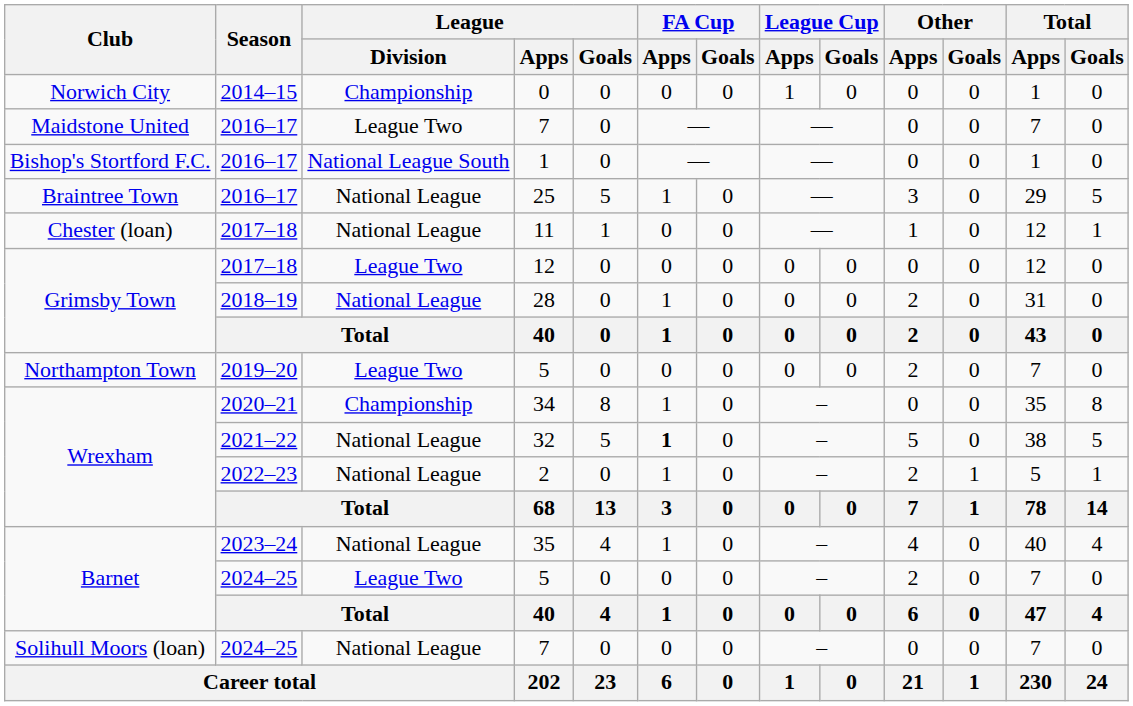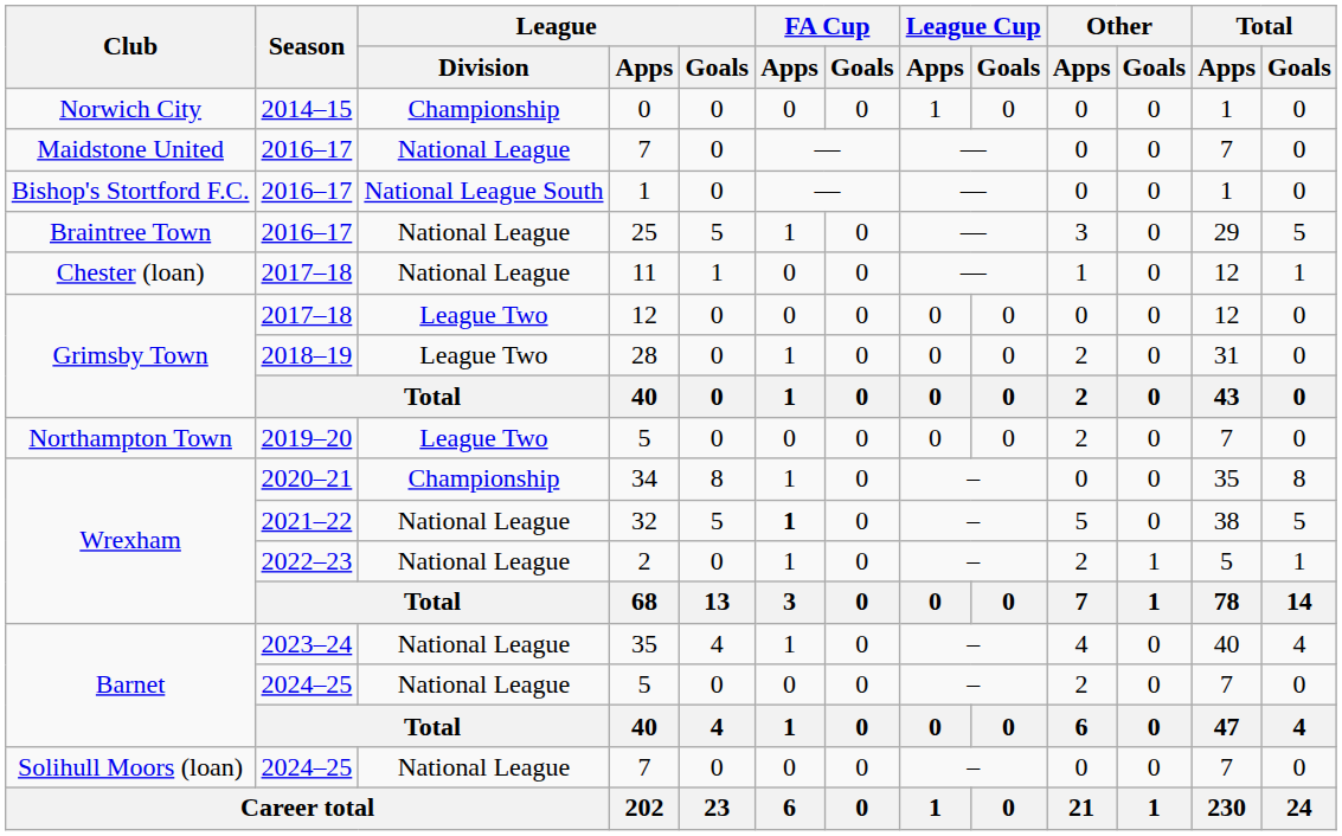Maidstone United / 7 | League / Division: League Two -> National League
28 | League / Division: National League -> League Two
Barnet / 5 | League / Division: League Two -> National League
